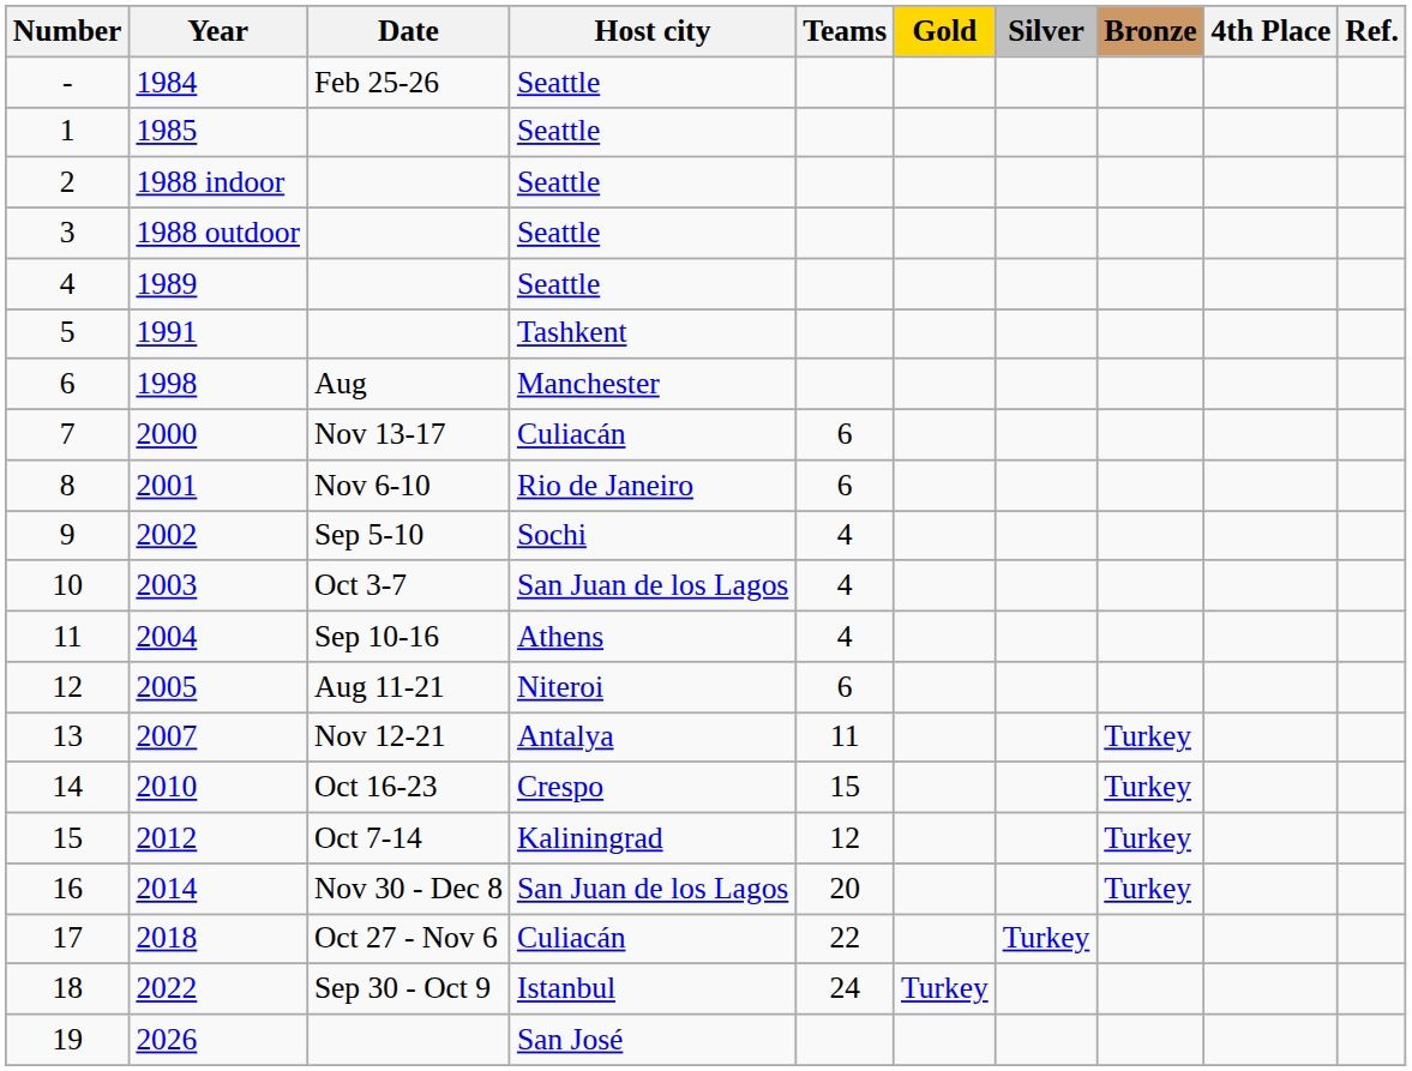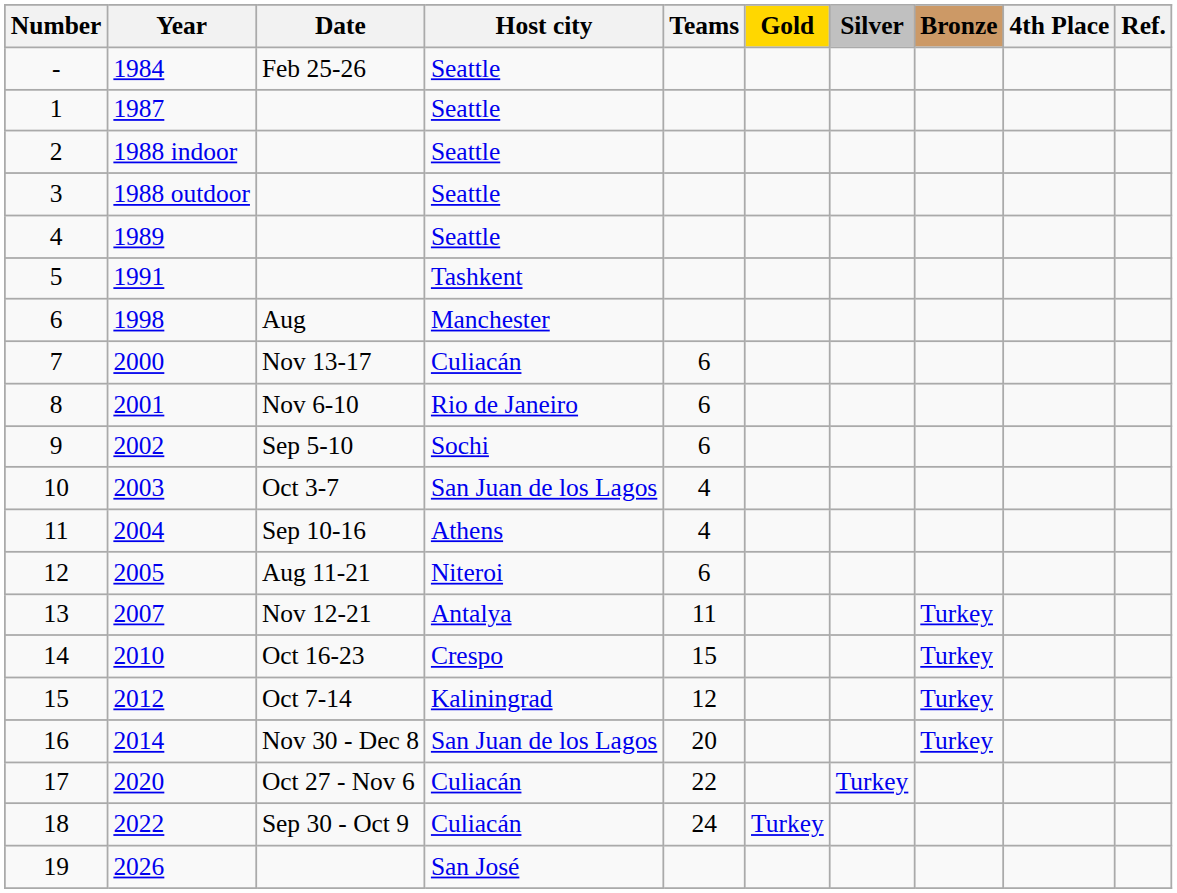1 | Year: 1985 -> 1987
9 | Teams: 4 -> 6
17 | Year: 2018 -> 2020
18 | Host city: Istanbul -> Culiacán
